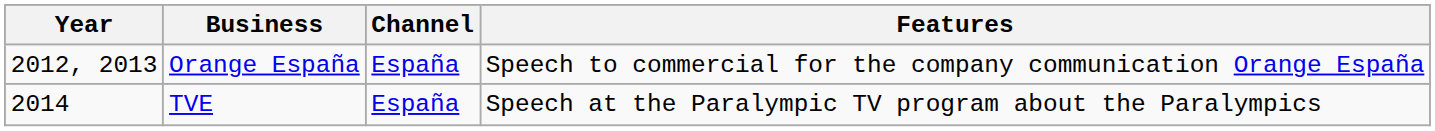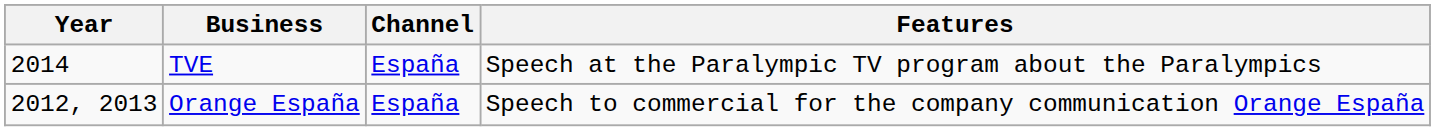rows swapped: TVE <-> Orange España
